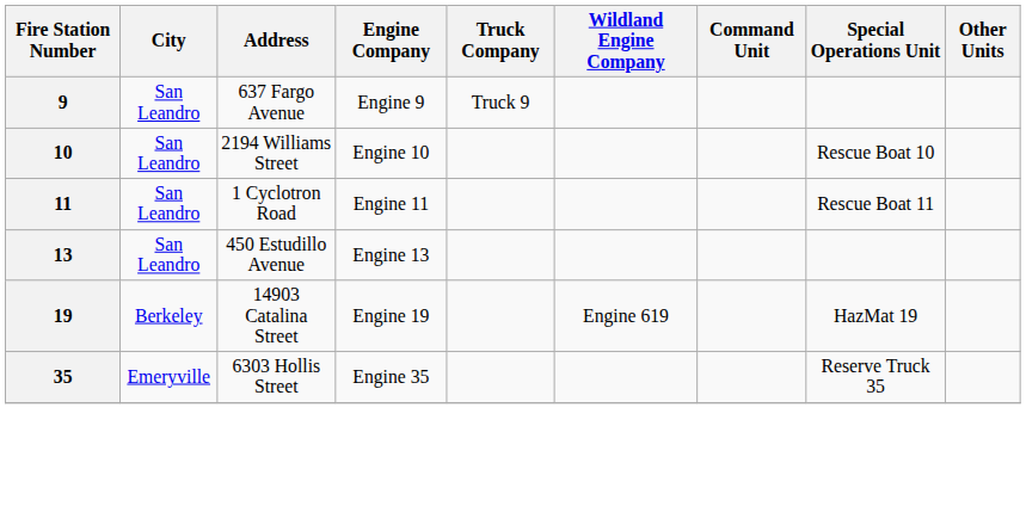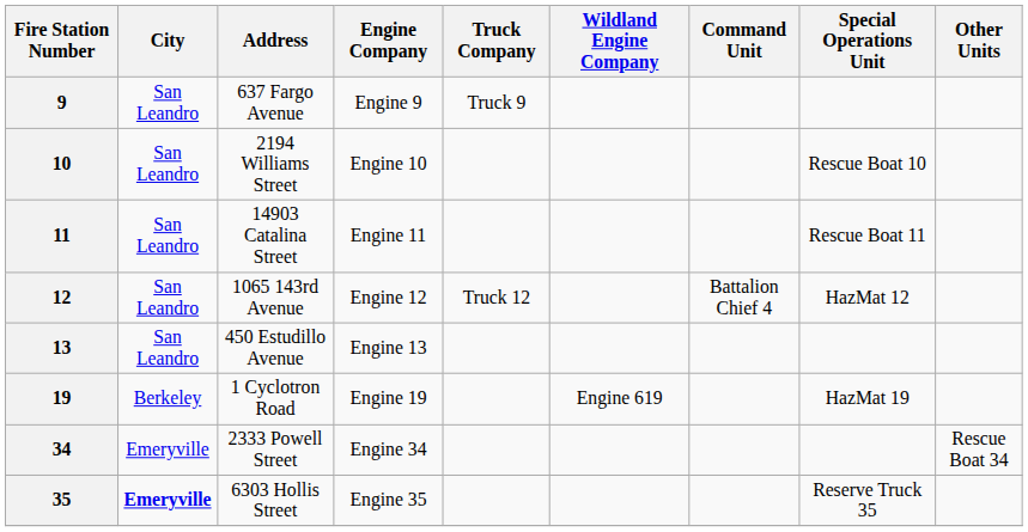11 | Address: 1 Cyclotron Road -> 14903 Catalina Street
+ row: 12 | San Leandro | 1065 143rd Avenue | Engine 12 | Truck 12 | Battalion Chief 4 | HazMat 12
19 | Address: 14903 Catalina Street -> 1 Cyclotron Road
+ row: 34 | Emeryville | 2333 Powell Street | Engine 34 | Rescue Boat 34
35 | City: normal -> bold
